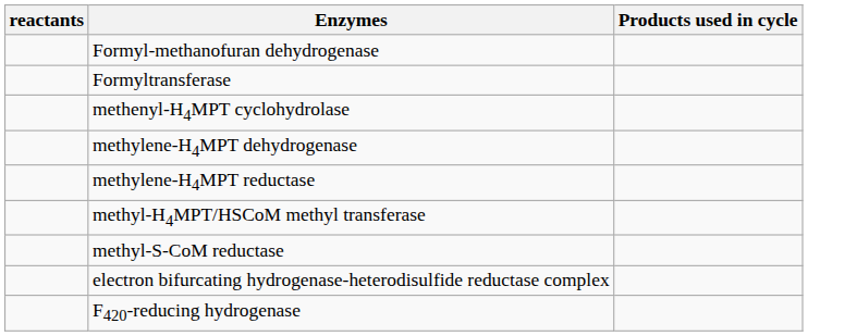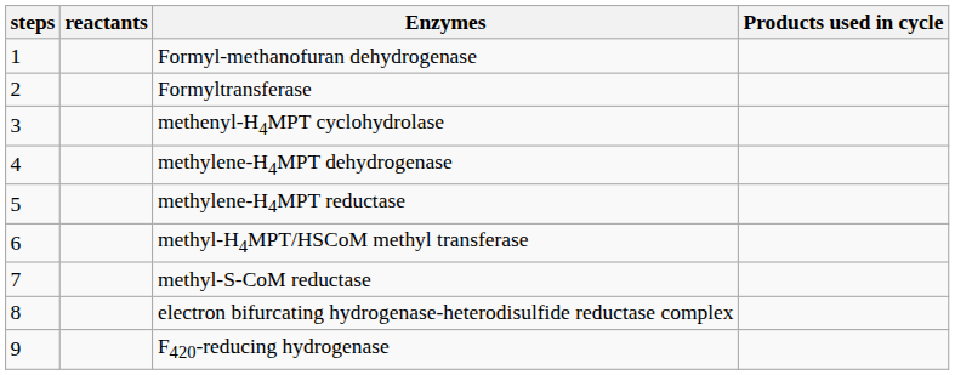+ column: steps | 1 | 2 | 3 | 4 | 5 | 6 | 7 | 8 | 9
